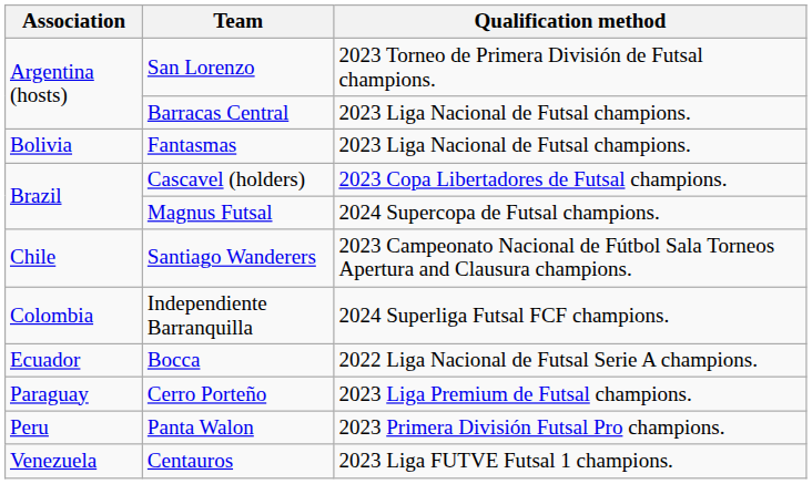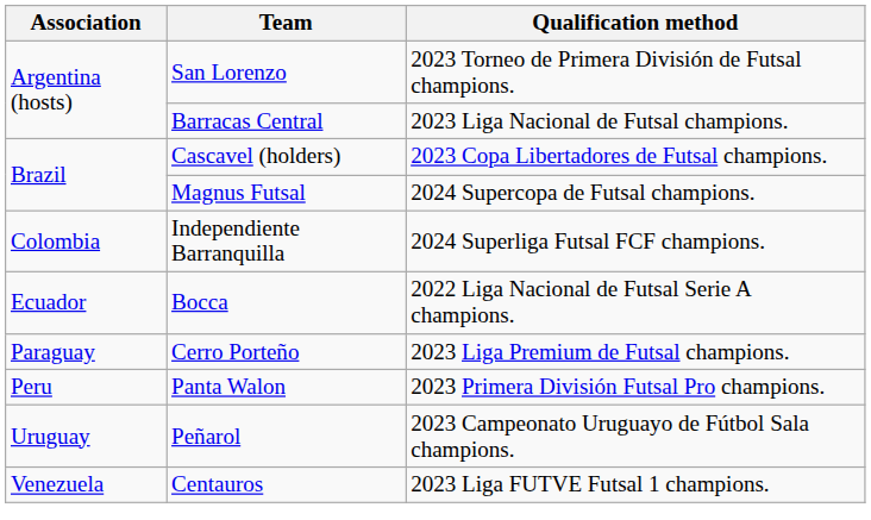- row: Bolivia | Fantasmas | 2023 Liga Nacional de Futsal champions.
- row: Chile | Santiago Wanderers | 2023 Campeonato Nacional de Fútbol Sala Torneos Apertura and Clausura champions.
+ row: Uruguay | Peñarol | 2023 Campeonato Uruguayo de Fútbol Sala champions.
